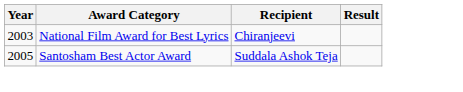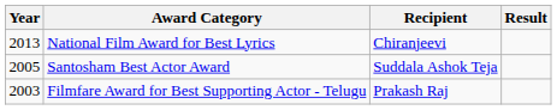National Film Award for Best Lyrics | Year: 2003 -> 2013
+ row: 2003 | Filmfare Award for Best Supporting Actor - Telugu | Prakash Raj
